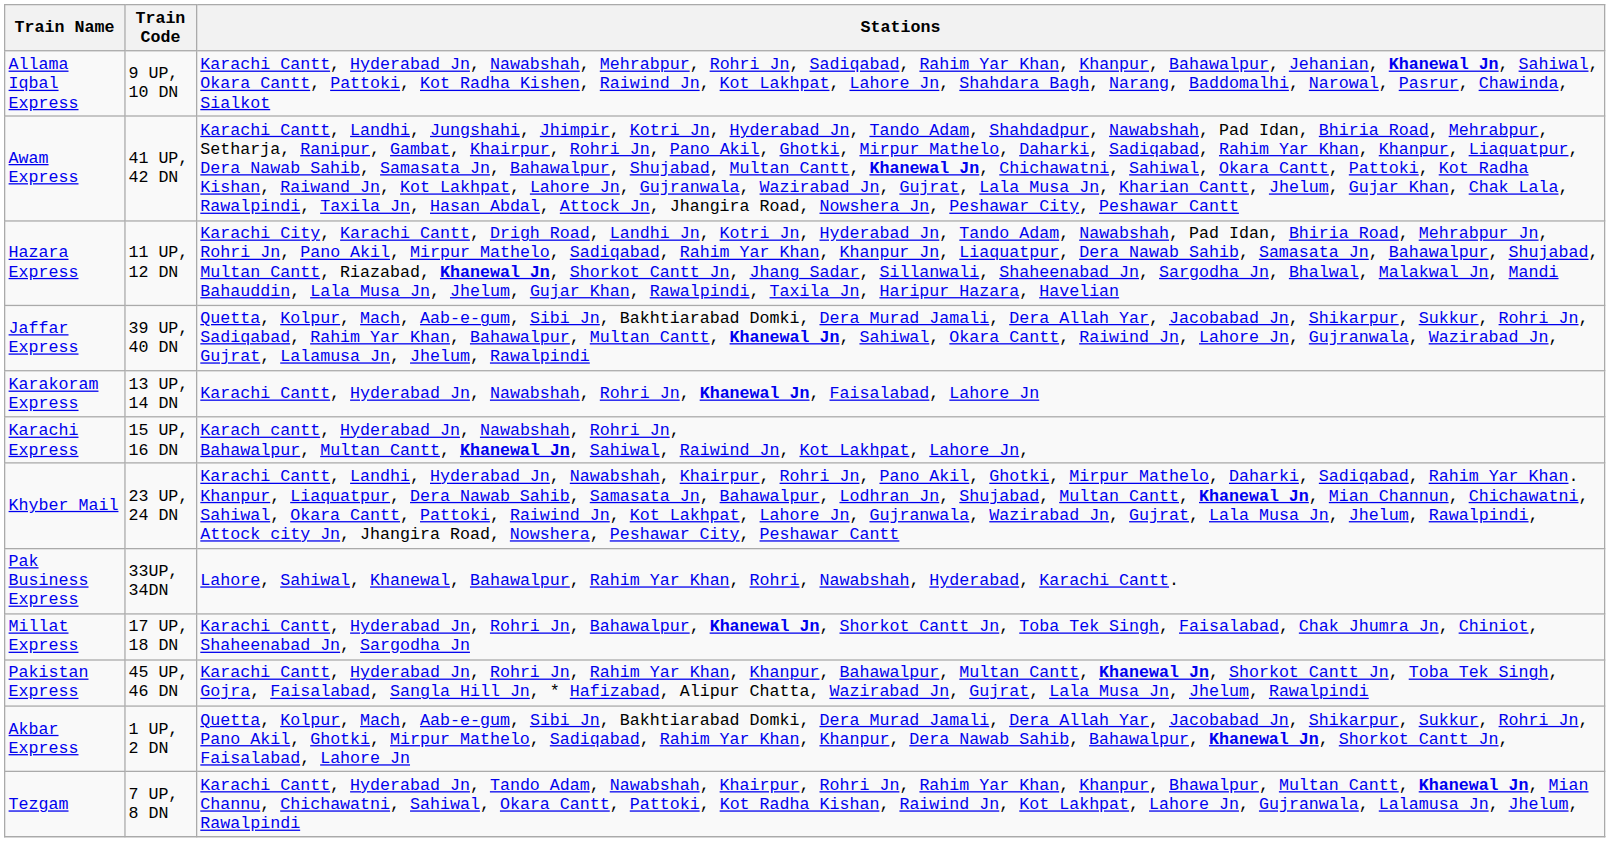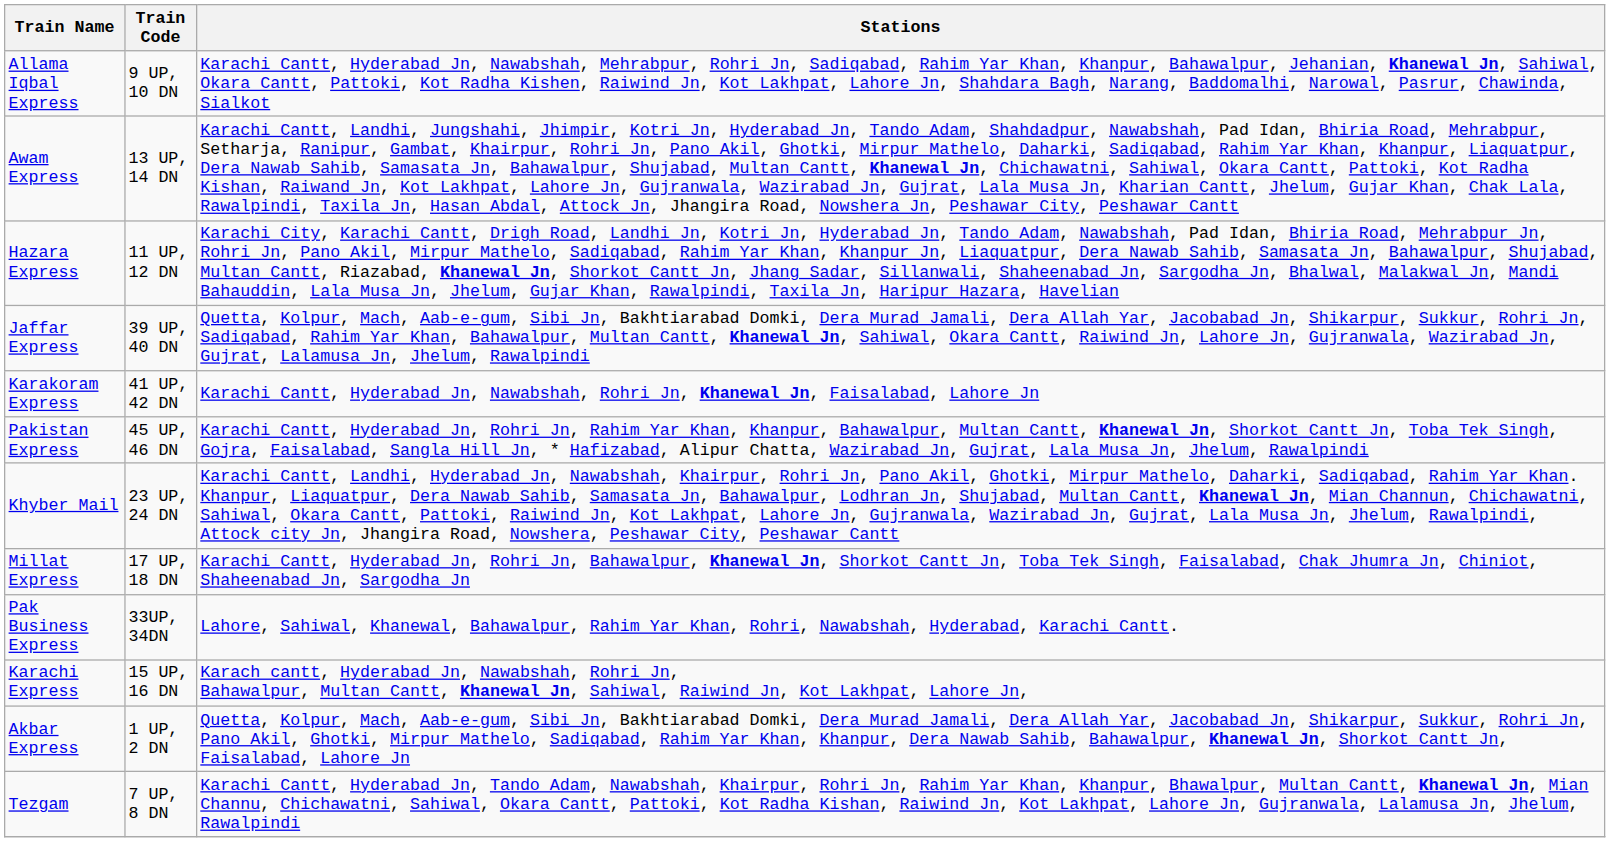Awam Express | Train Code: 41 UP, 42 DN -> 13 UP, 14 DN
Karakoram Express | Train Code: 13 UP, 14 DN -> 41 UP, 42 DN
rows swapped: Karachi Express <-> Pakistan Express
rows swapped: Millat Express <-> Pak Business Express
